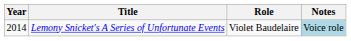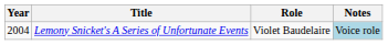Lemony Snicket's A Series of Unfortunate Events | Year: 2014 -> 2004
